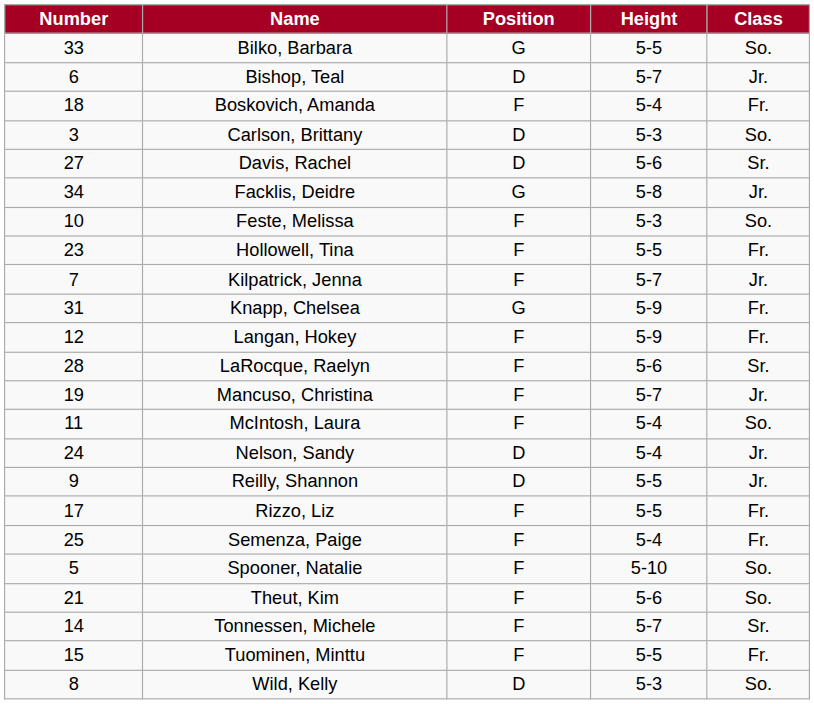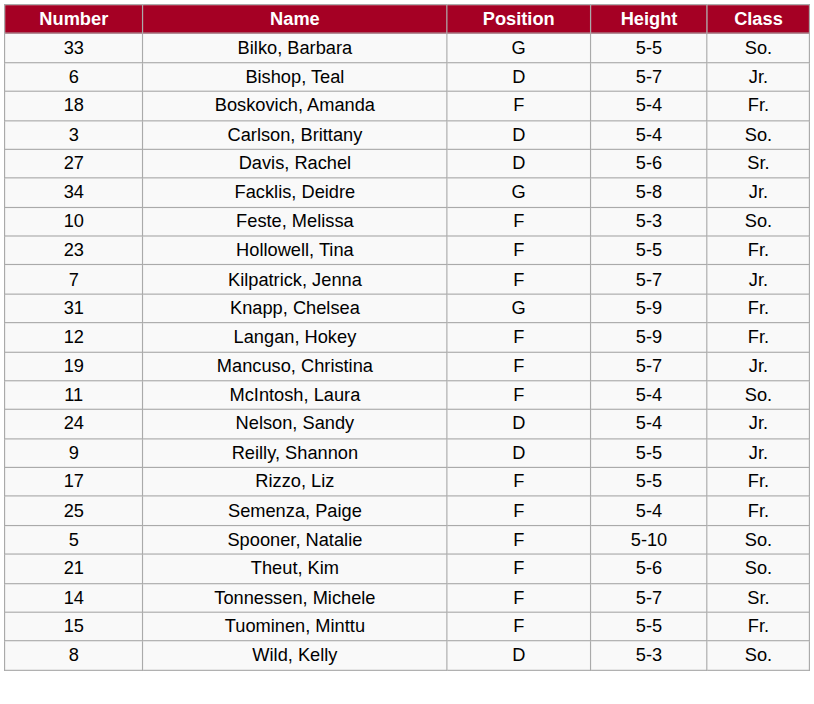Carlson, Brittany | Height: 5-3 -> 5-4
- row: 28 | LaRocque, Raelyn | F | 5-6 | Sr.
